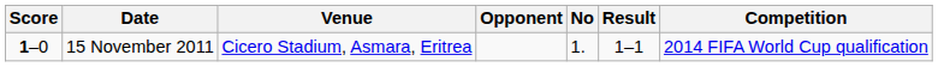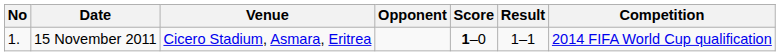columns swapped: No <-> Score
